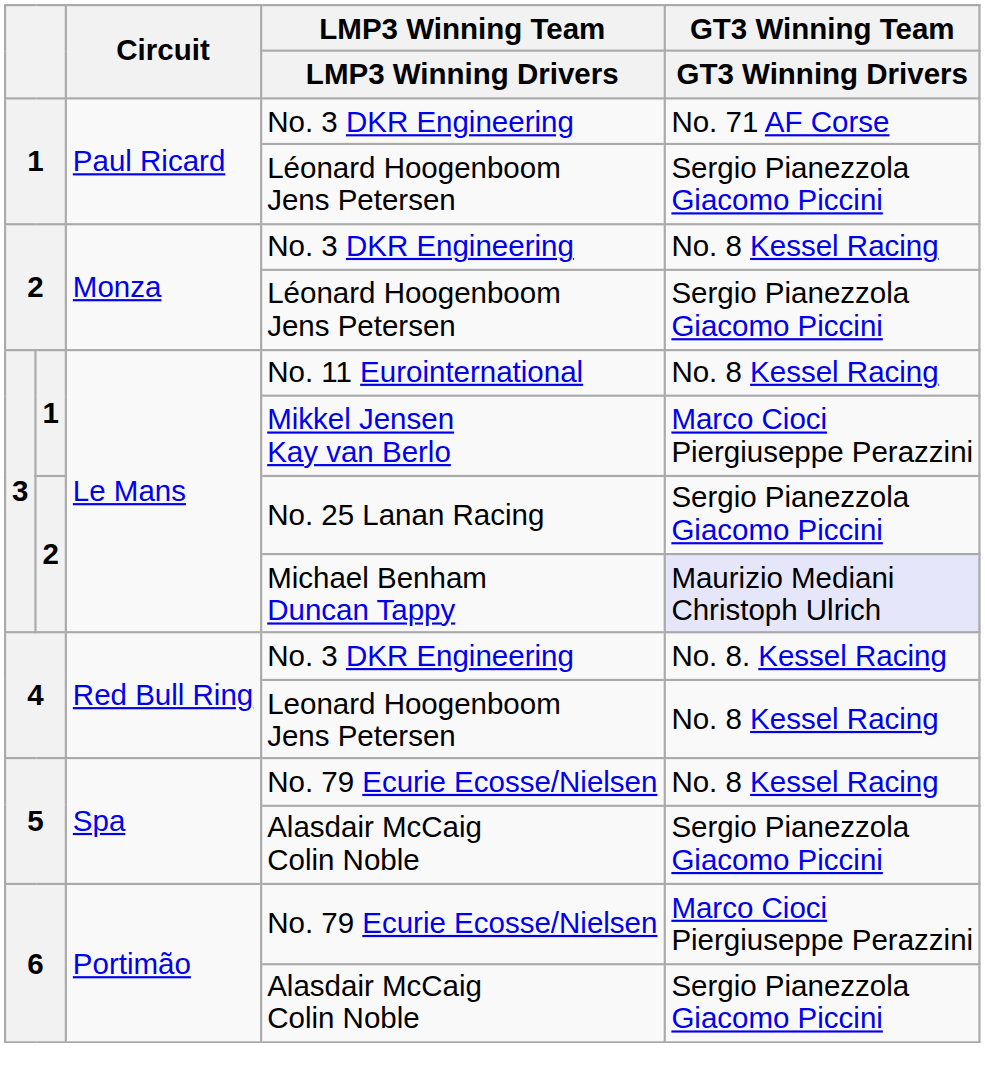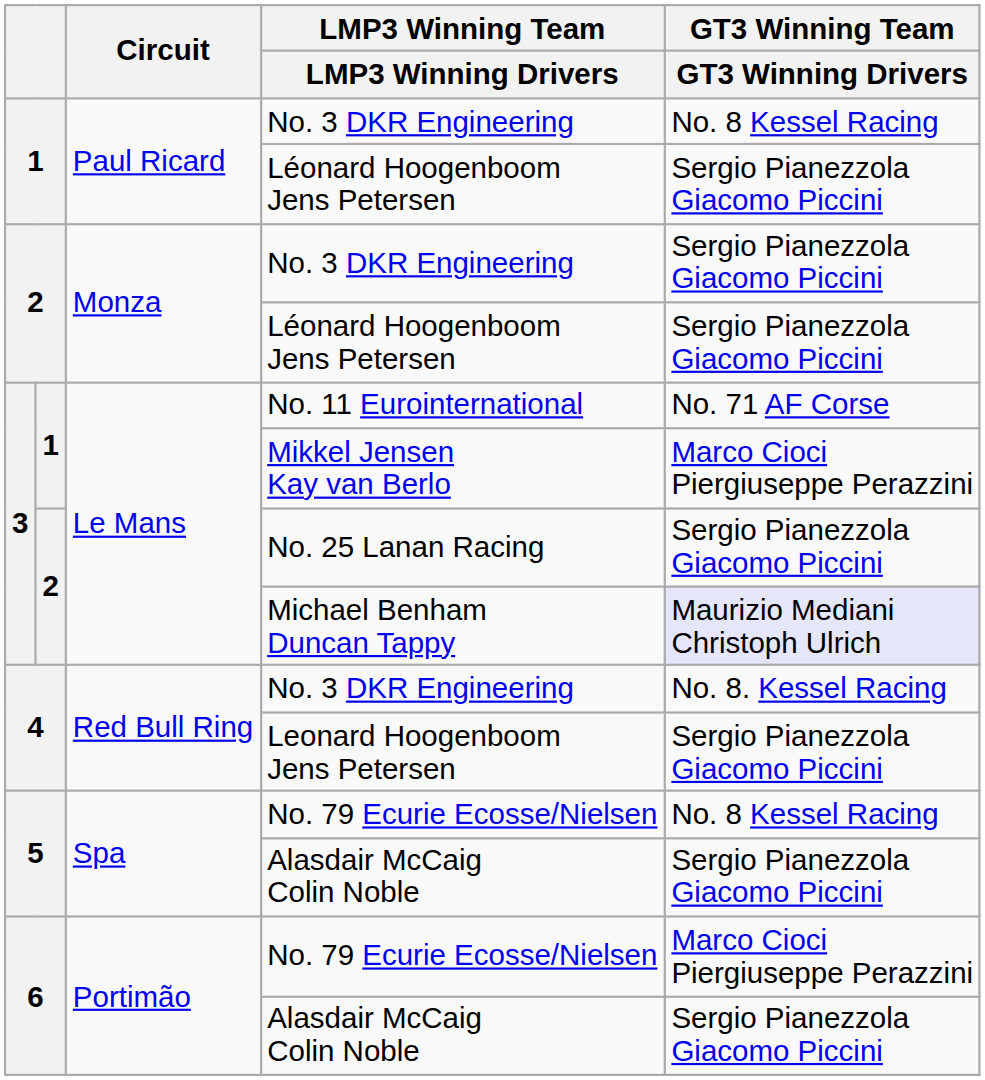1 / No. 3 DKR Engineering | GT3 Winning Team / GT3 Winning Drivers: No. 71 AF Corse -> No. 8 Kessel Racing
2 / No. 3 DKR Engineering | GT3 Winning Team / GT3 Winning Drivers: No. 8 Kessel Racing -> Sergio Pianezzola Giacomo Piccini
No. 11 Eurointernational | GT3 Winning Team / GT3 Winning Drivers: No. 8 Kessel Racing -> No. 71 AF Corse
Leonard Hoogenboom Jens Petersen | GT3 Winning Team / GT3 Winning Drivers: No. 8 Kessel Racing -> Sergio Pianezzola Giacomo Piccini
